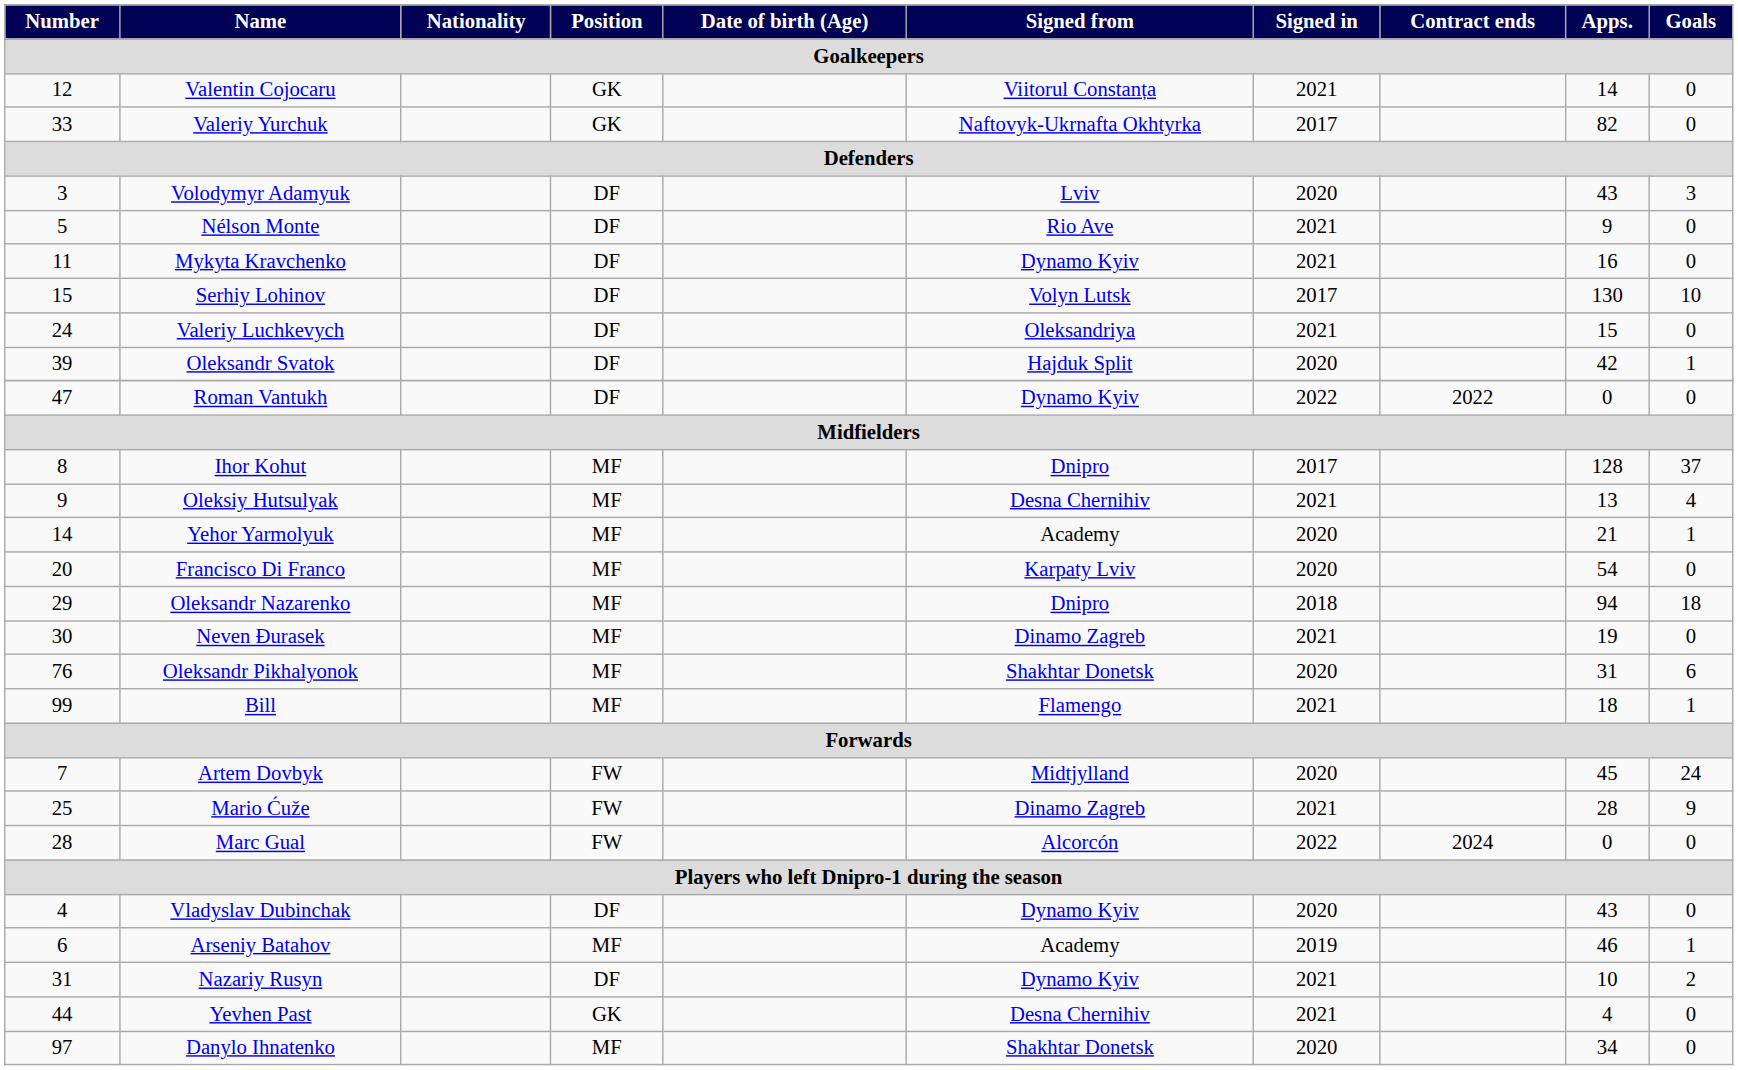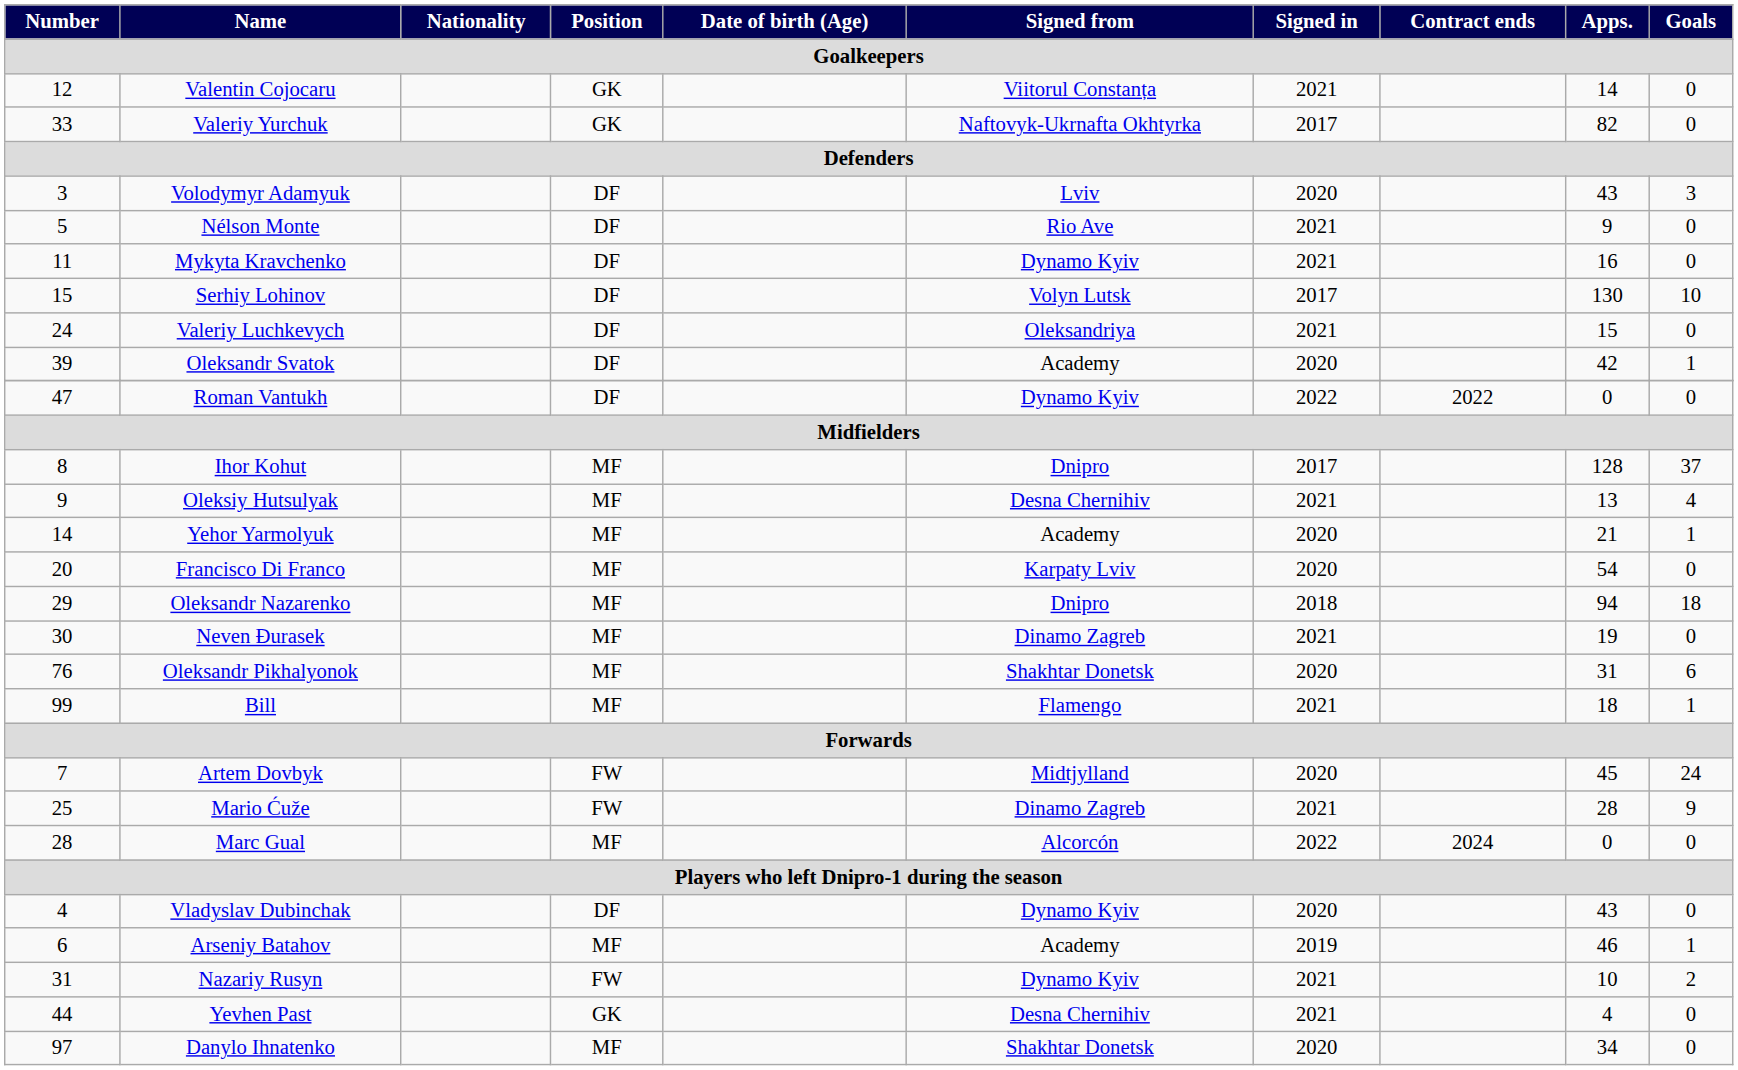Oleksandr Svatok | Signed from: Hajduk Split -> Academy
Marc Gual | Position: FW -> MF
Nazariy Rusyn | Position: DF -> FW
